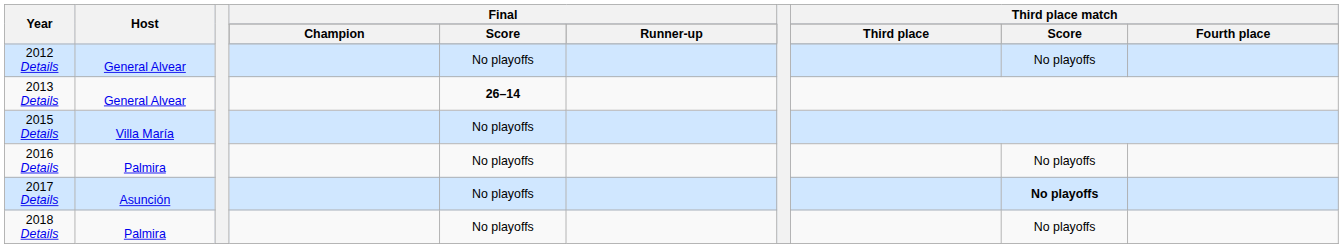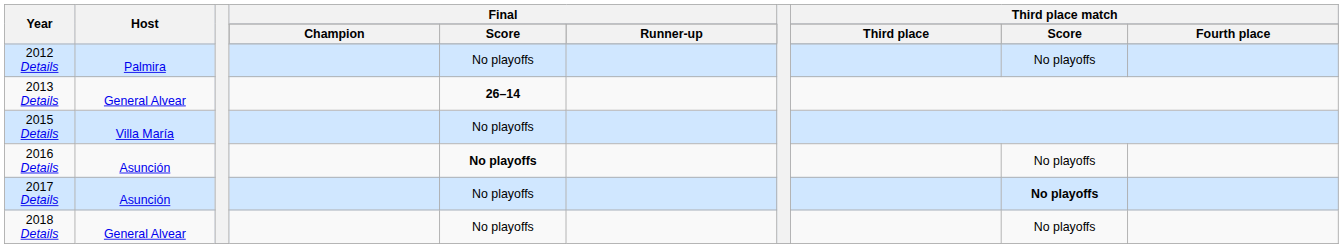2012 Details | Host: General Alvear -> Palmira
2016 Details | Host: Palmira -> Asunción
2016 Details | Final / Score: normal -> bold
2018 Details | Host: Palmira -> General Alvear
